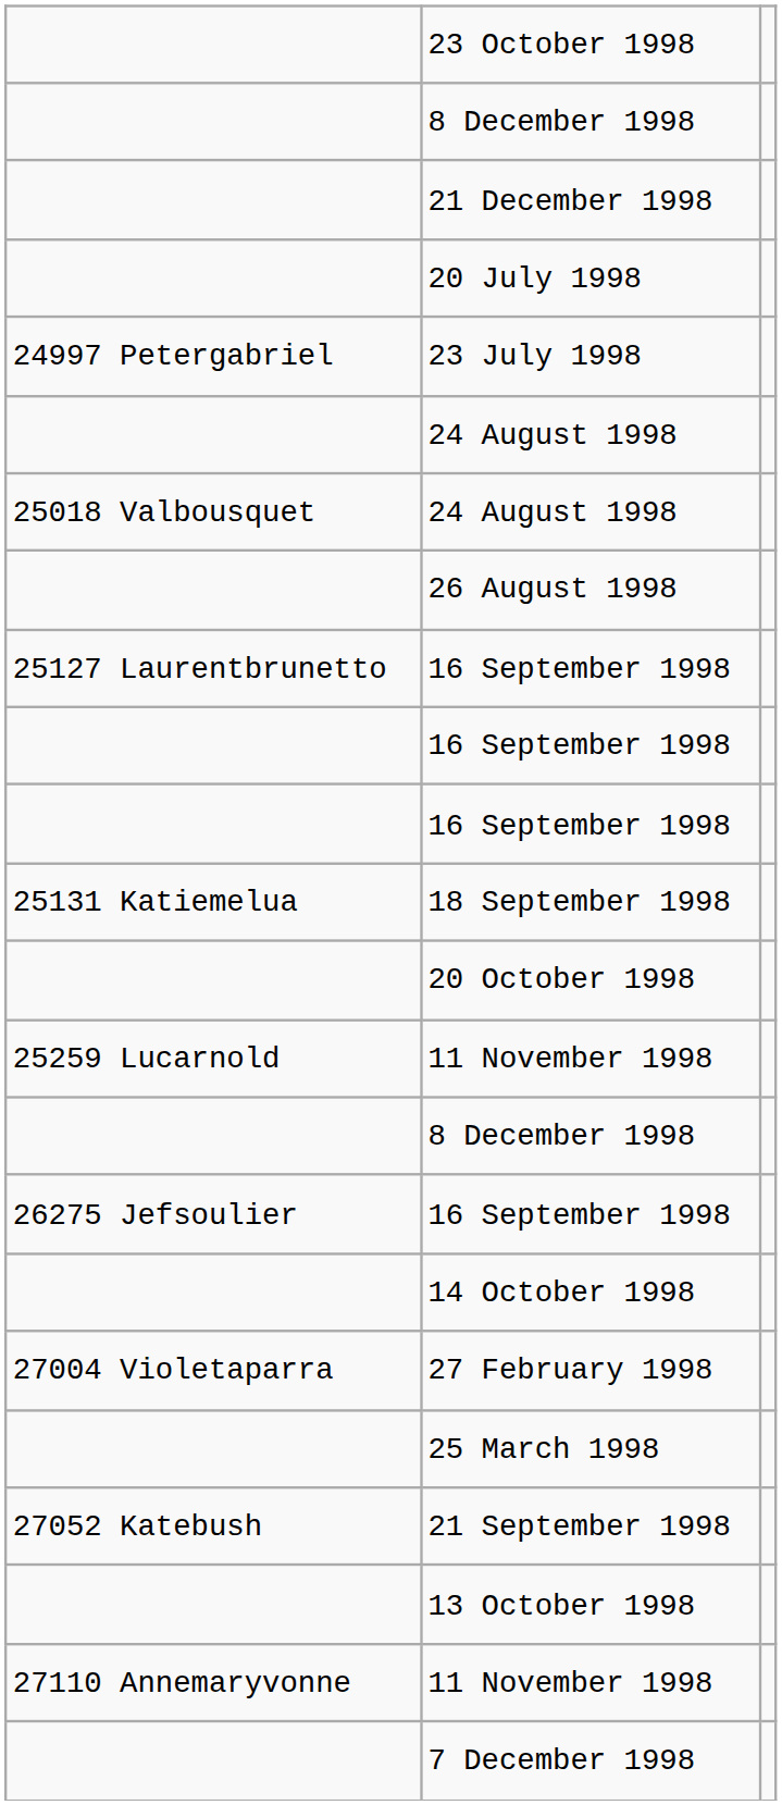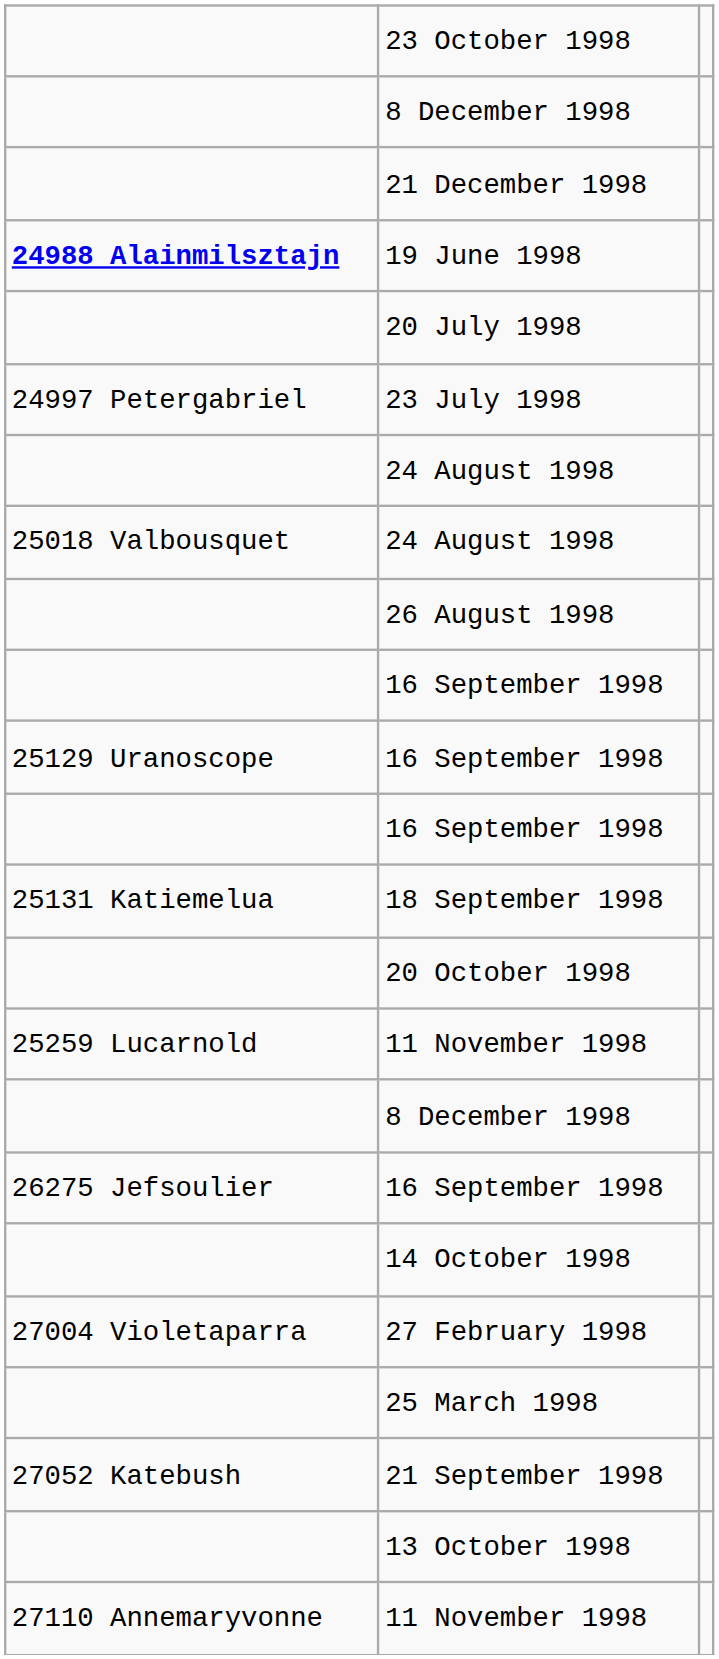+ row: 24988 Alainmilsztajn | 19 June 1998
- row: 25127 Laurentbrunetto | 16 September 1998
+ row: 25129 Uranoscope | 16 September 1998
- row: 7 December 1998
